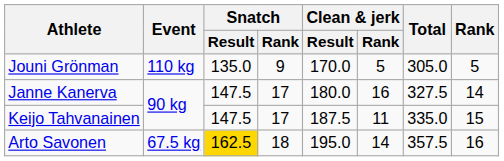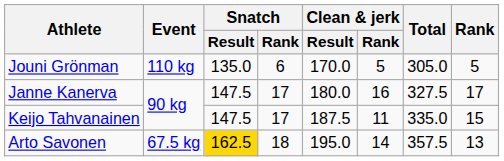Jouni Grönman | Snatch / Rank: 9 -> 6
Janne Kanerva | Rank: 14 -> 17
Arto Savonen | Rank: 16 -> 13
